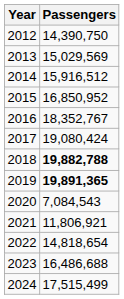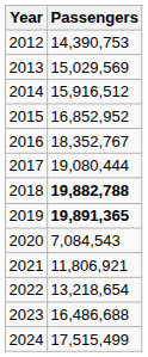2012 | Passengers: 14,390,750 -> 14,390,753
2015 | Passengers: 16,850,952 -> 16,852,952
2017 | Passengers: 19,080,424 -> 19,080,444
2022 | Passengers: 14,818,654 -> 13,218,654
